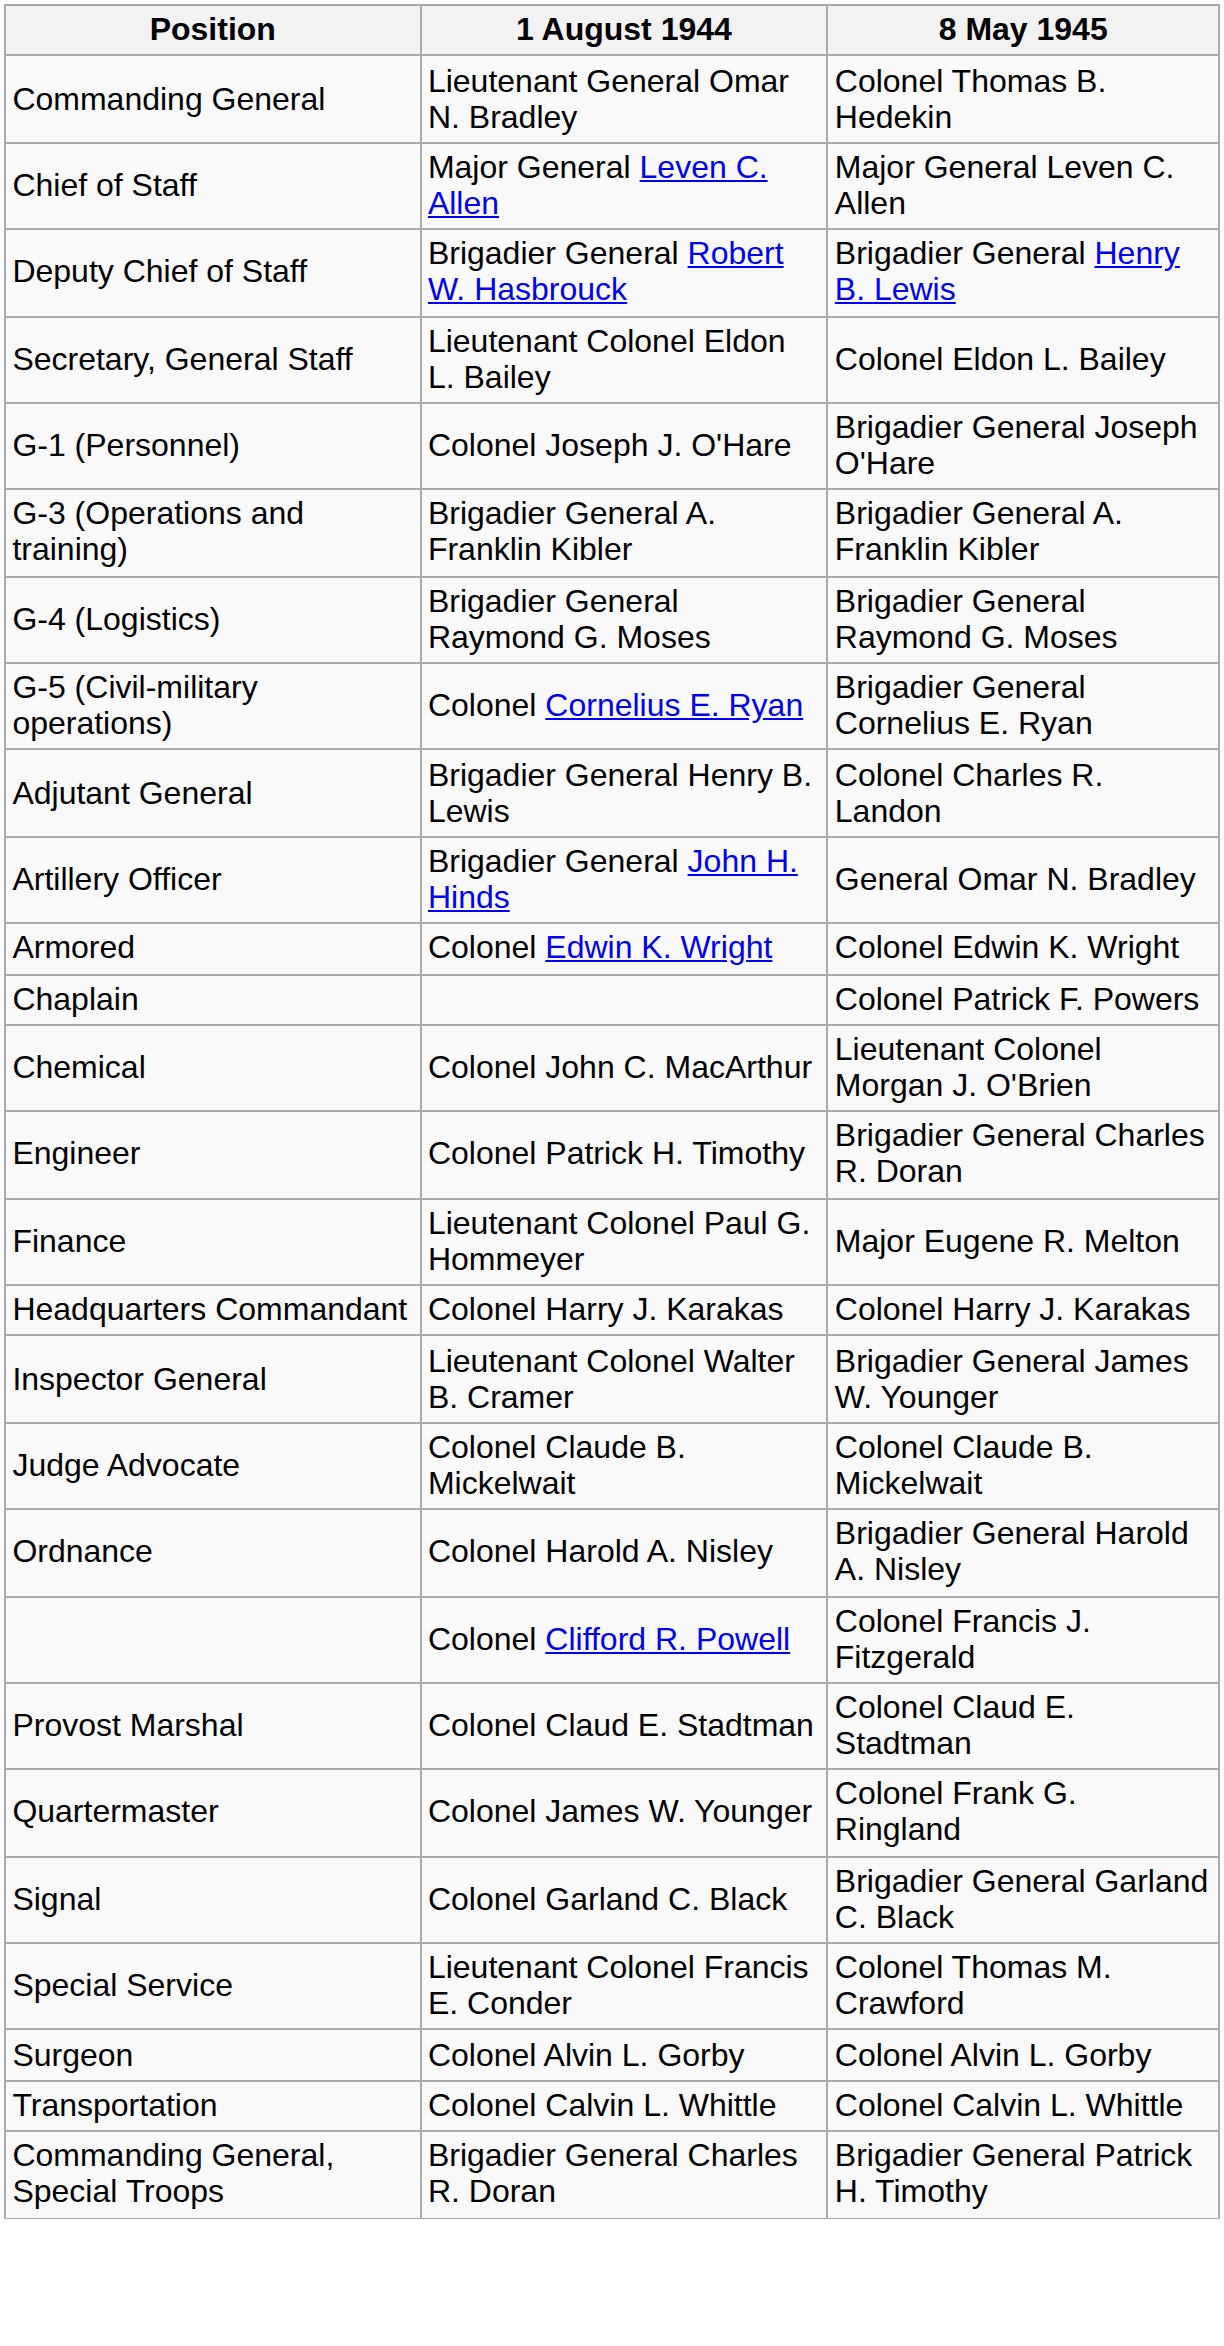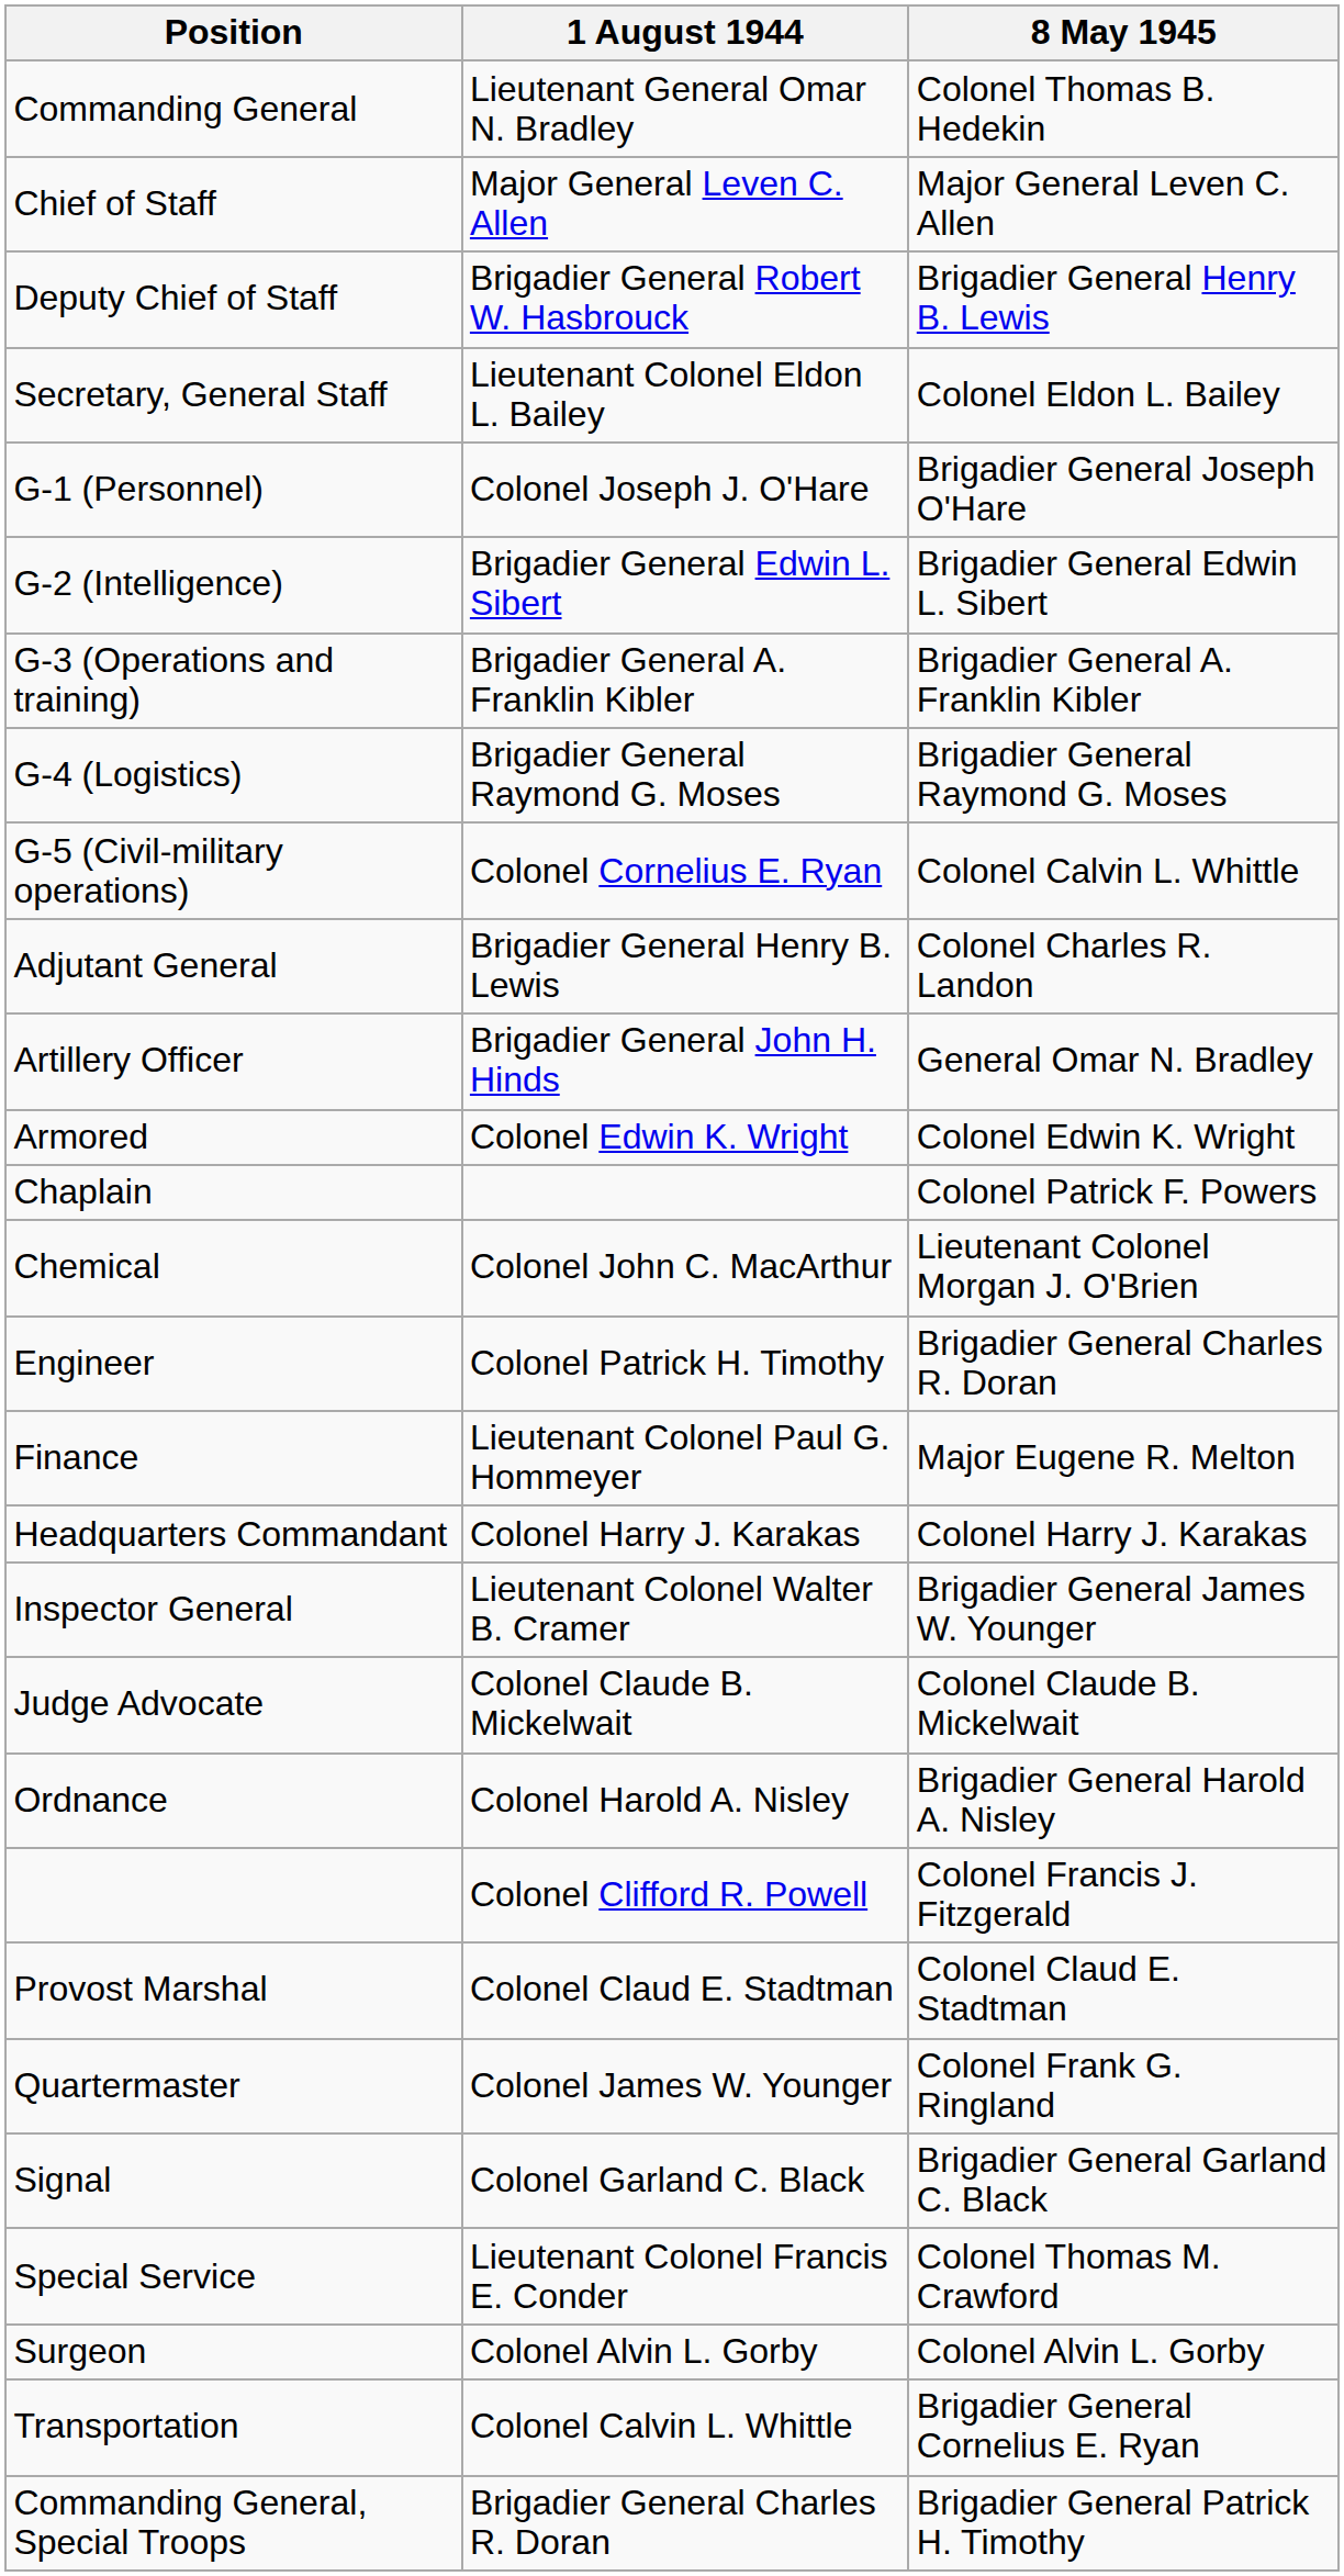+ row: G-2 (Intelligence) | Brigadier General Edwin L. Sibert | Brigadier General Edwin L. Sibert
G-5 (Civil-military operations) | 8 May 1945: Brigadier General Cornelius E. Ryan -> Colonel Calvin L. Whittle
Transportation | 8 May 1945: Colonel Calvin L. Whittle -> Brigadier General Cornelius E. Ryan
